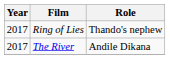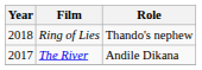Ring of Lies | Year: 2017 -> 2018
